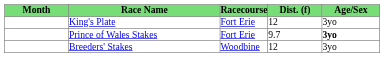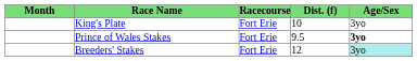King's Plate | Dist. (f): 12 -> 10
Prince of Wales Stakes | Dist. (f): 9.7 -> 9.5
Breeders' Stakes | Racecourse: Woodbine -> Fort Erie
Breeders' Stakes | Age/Sex: no background -> paleturquoise background
